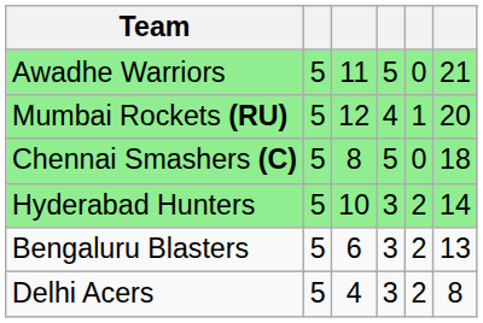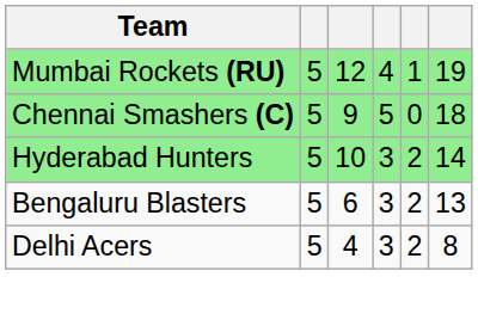- row: Awadhe Warriors | 5 | 11 | 5 | 0 | 21
Mumbai Rockets (RU) | column 6: 20 -> 19
Chennai Smashers (C) | column 3: 8 -> 9
